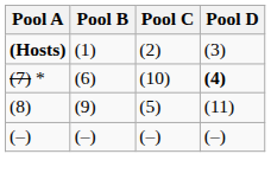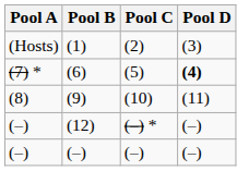(1) | Pool A: bold -> normal
(6) | Pool C: (10) -> (5)
(9) | Pool C: (5) -> (10)
+ row: (–) | (12) | (–) * | (–)
